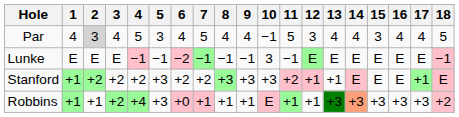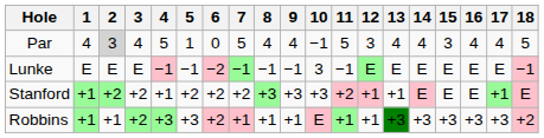Par | 5: 3 -> 1
Par | 6: 4 -> 0
Stanford | 4: +2 -> +1
Stanford | 5: +3 -> +2
Robbins | 4: +4 -> +3
Robbins | 6: +0 -> +2
Robbins | 14: lightsalmon background -> no background
